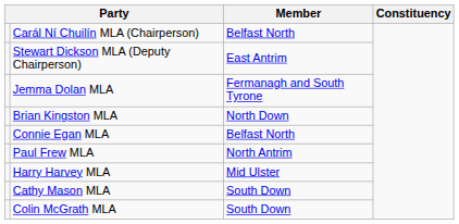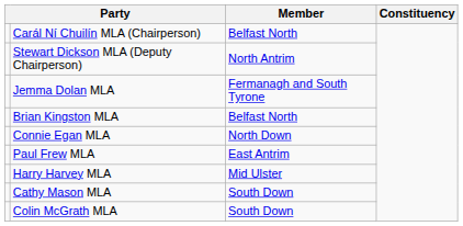Stewart Dickson MLA (Deputy Chairperson) | Member: East Antrim -> North Antrim
Brian Kingston MLA | Member: North Down -> Belfast North
Connie Egan MLA | Member: Belfast North -> North Down
Paul Frew MLA | Member: North Antrim -> East Antrim
